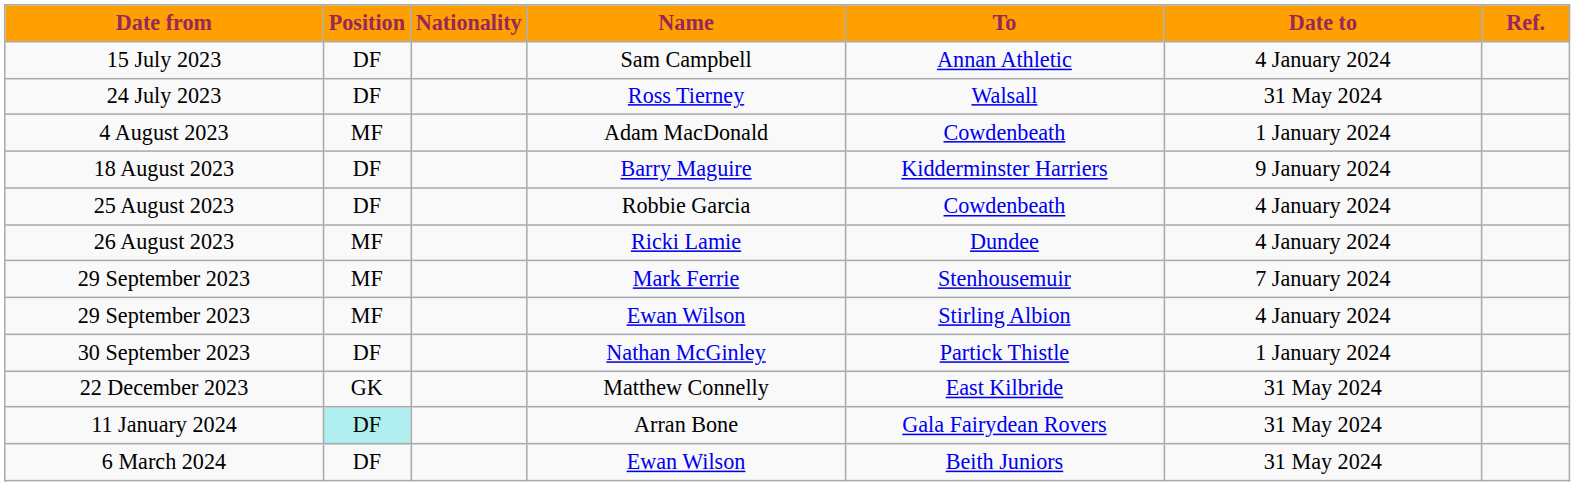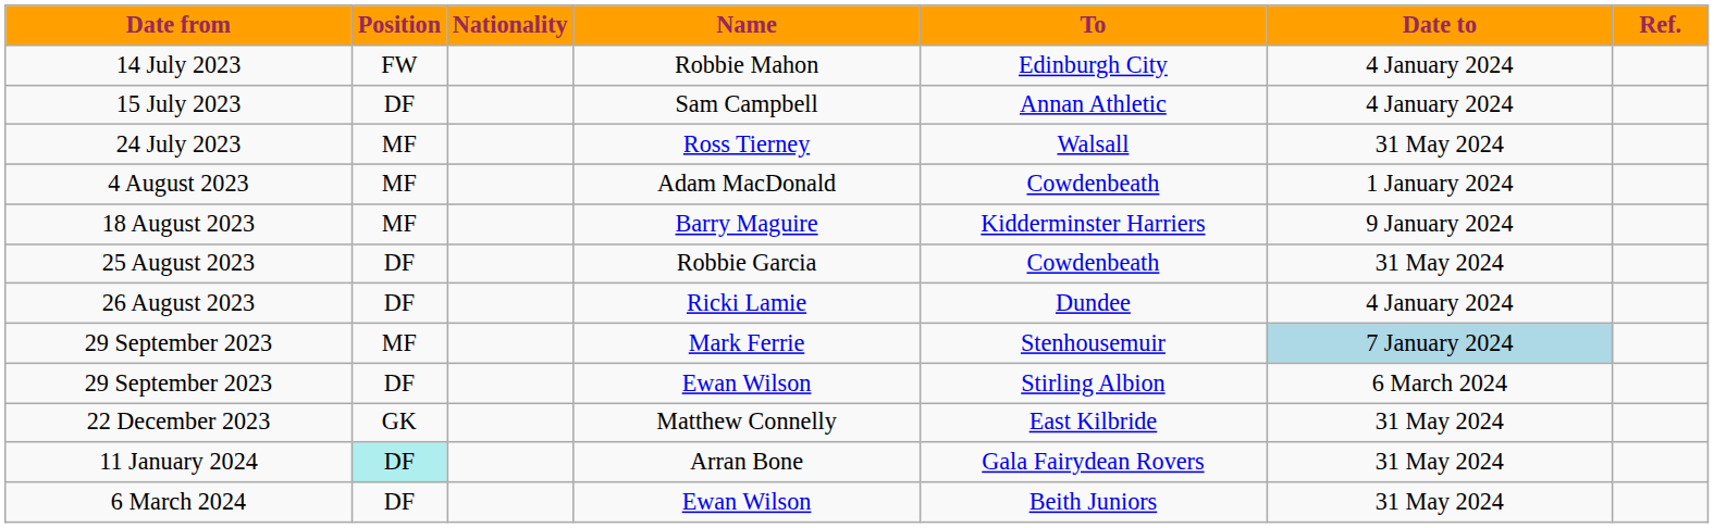+ row: 14 July 2023 | FW | Robbie Mahon | Edinburgh City | 4 January 2024
24 July 2023 | Position: DF -> MF
18 August 2023 | Position: DF -> MF
25 August 2023 | Date to: 4 January 2024 -> 31 May 2024
26 August 2023 | Position: MF -> DF
29 September 2023 / Mark Ferrie | Date to: no background -> lightblue background
29 September 2023 / Ewan Wilson | Position: MF -> DF
29 September 2023 / Ewan Wilson | Date to: 4 January 2024 -> 6 March 2024
- row: 30 September 2023 | DF | Nathan McGinley | Partick Thistle | 1 January 2024
